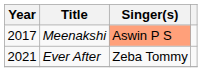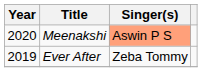Meenakshi | Year: 2017 -> 2020
Ever After | Year: 2021 -> 2019
